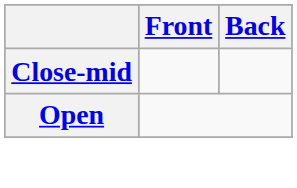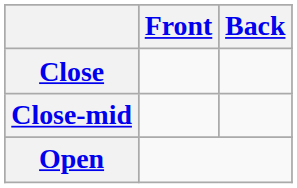+ row: Close
